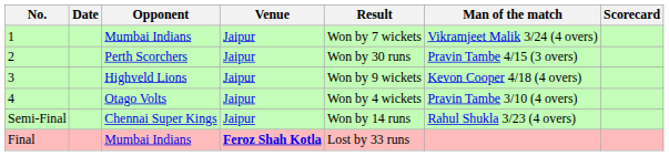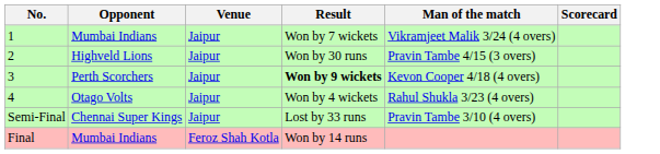- column: Date
2 | Opponent: Perth Scorchers -> Highveld Lions
3 | Opponent: Highveld Lions -> Perth Scorchers
3 | Result: normal -> bold
4 | Man of the match: Pravin Tambe 3/10 (4 overs) -> Rahul Shukla 3/23 (4 overs)
Semi-Final | Result: Won by 14 runs -> Lost by 33 runs
Semi-Final | Man of the match: Rahul Shukla 3/23 (4 overs) -> Pravin Tambe 3/10 (4 overs)
Final | Venue: bold -> normal
Final | Result: Lost by 33 runs -> Won by 14 runs
